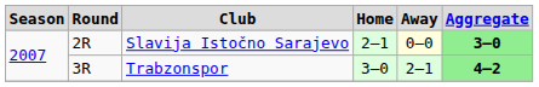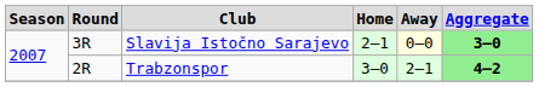Slavija Istočno Sarajevo | Round: 2R -> 3R
Trabzonspor | Round: 3R -> 2R
